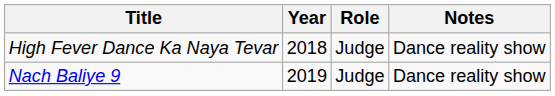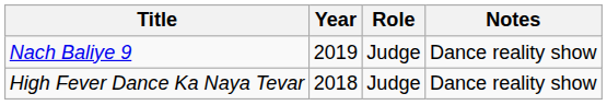rows swapped: Nach Baliye 9 <-> High Fever Dance Ka Naya Tevar
